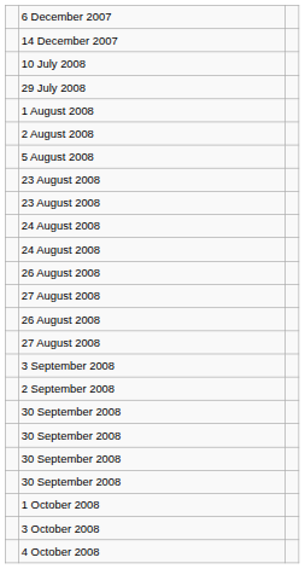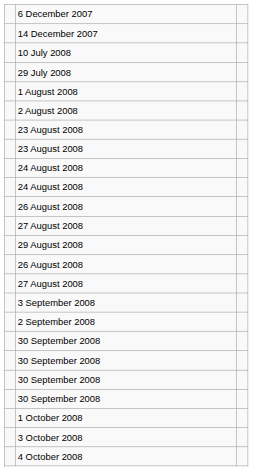- row: 5 August 2008
+ row: 29 August 2008
